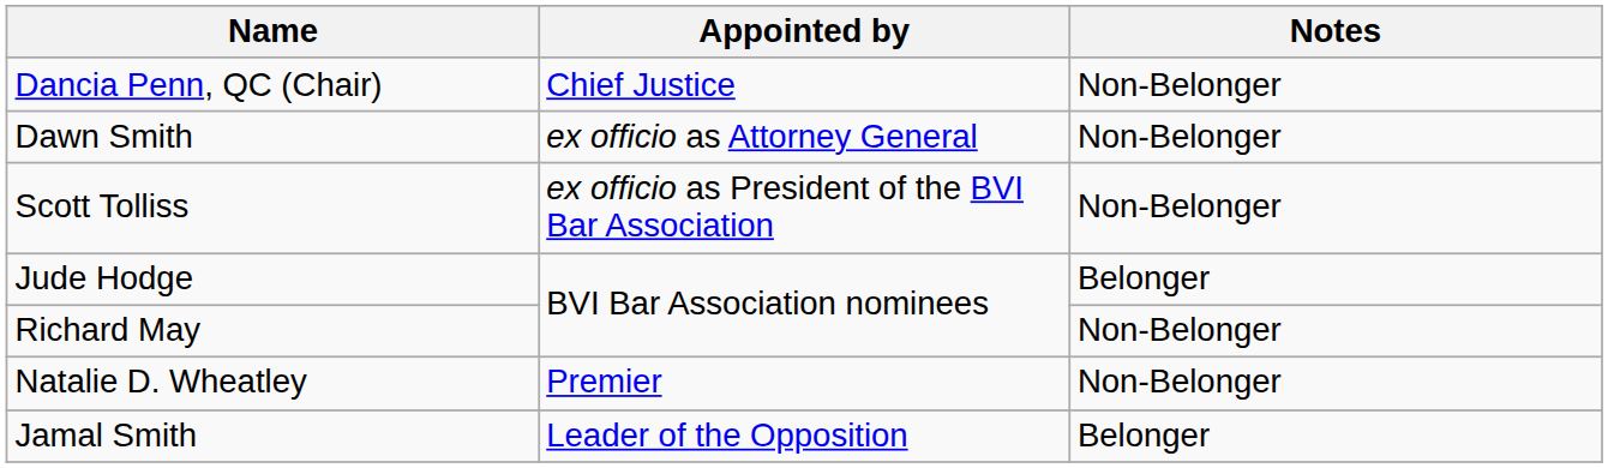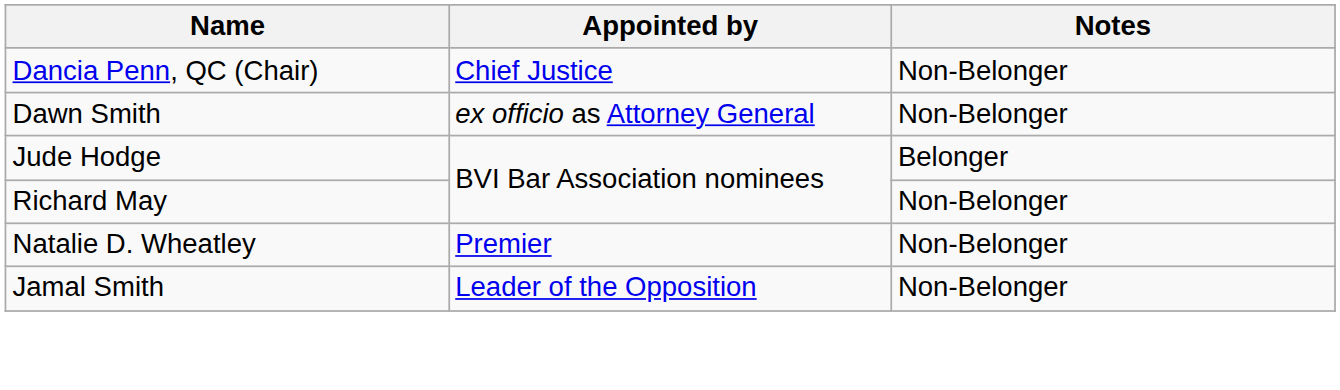- row: Scott Tolliss | ex officio as President of the BVI Bar Association | Non-Belonger
Jamal Smith | Notes: Belonger -> Non-Belonger
